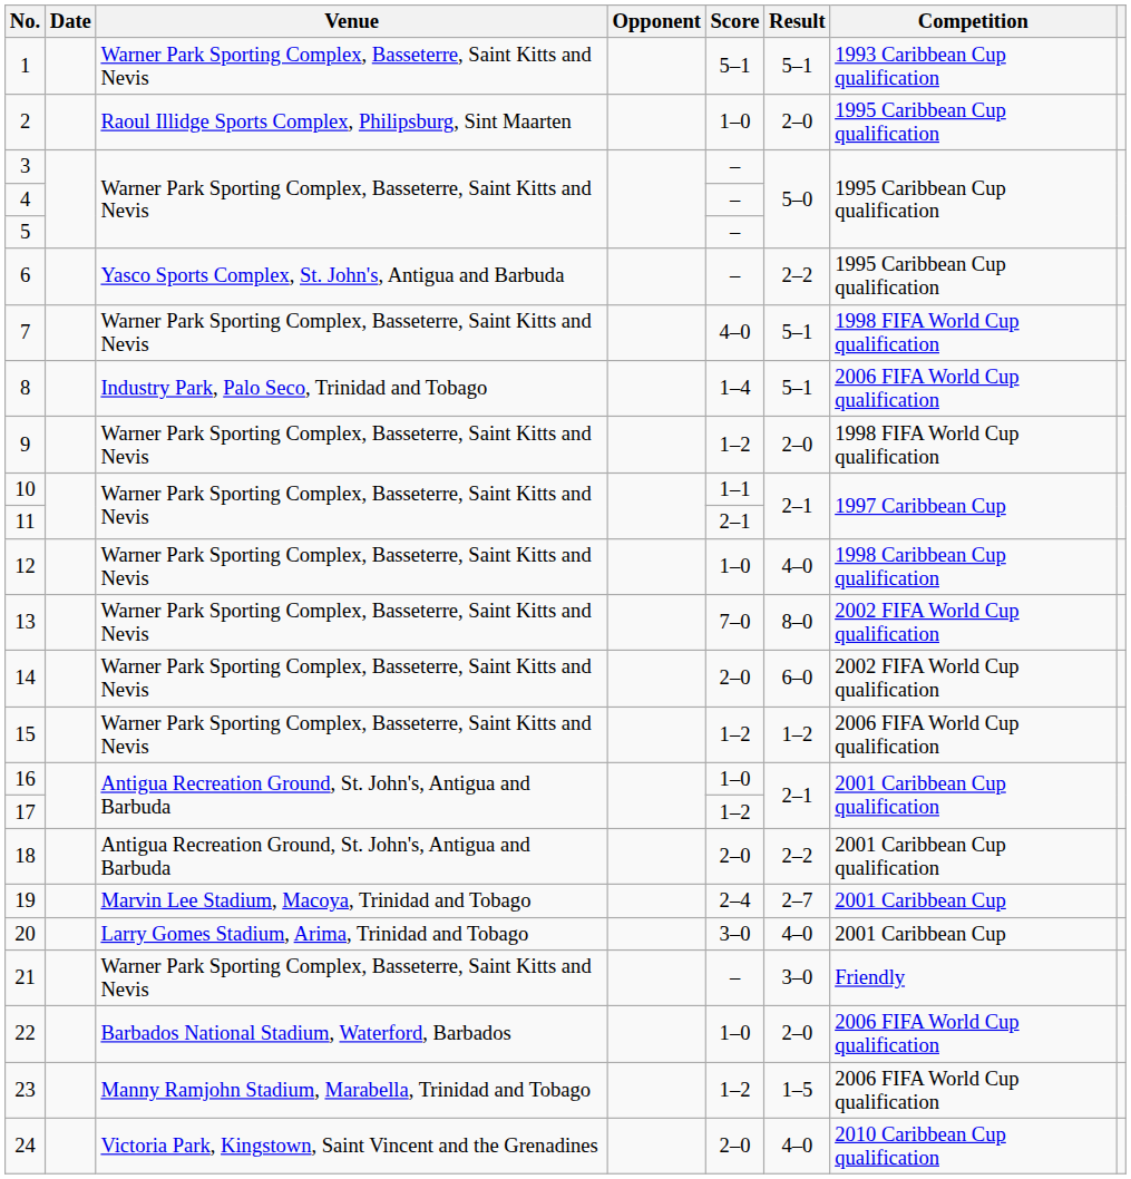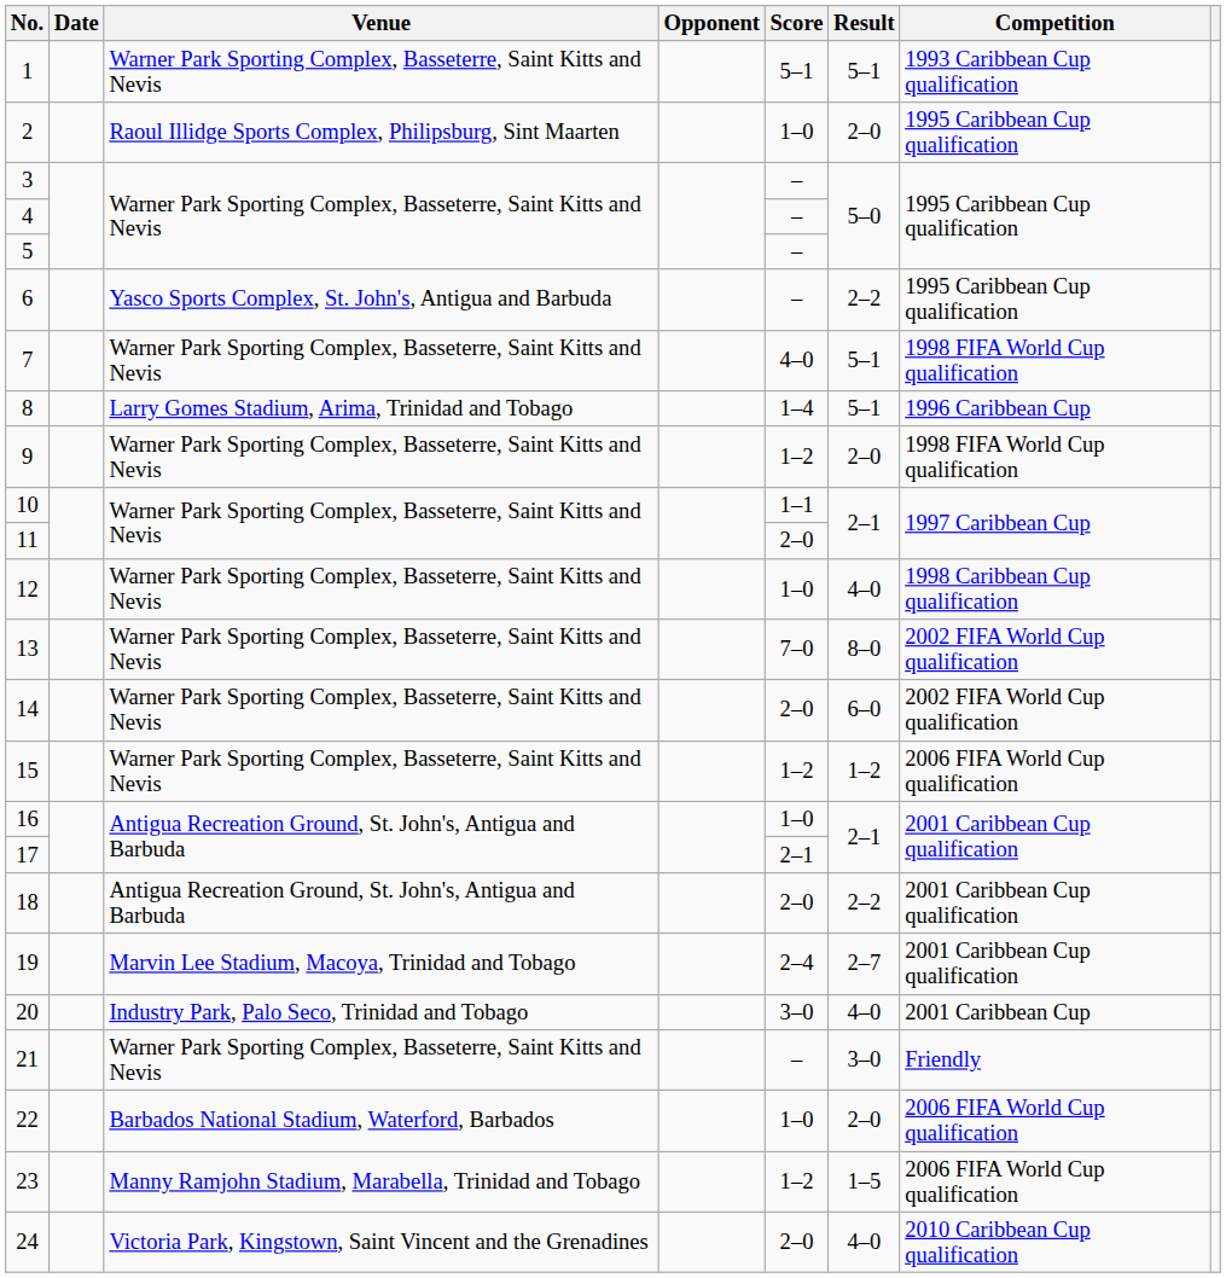8 | Venue: Industry Park, Palo Seco, Trinidad and Tobago -> Larry Gomes Stadium, Arima, Trinidad and Tobago
8 | Competition: 2006 FIFA World Cup qualification -> 1996 Caribbean Cup
11 | Score: 2–1 -> 2–0
17 | Score: 1–2 -> 2–1
19 | Competition: 2001 Caribbean Cup -> 2001 Caribbean Cup qualification
20 | Venue: Larry Gomes Stadium, Arima, Trinidad and Tobago -> Industry Park, Palo Seco, Trinidad and Tobago
